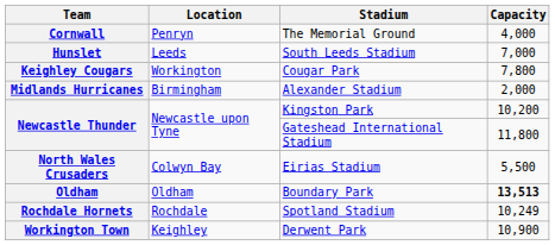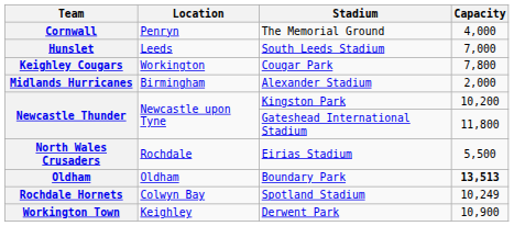Eirias Stadium | Location: Colwyn Bay -> Rochdale
Spotland Stadium | Location: Rochdale -> Colwyn Bay
